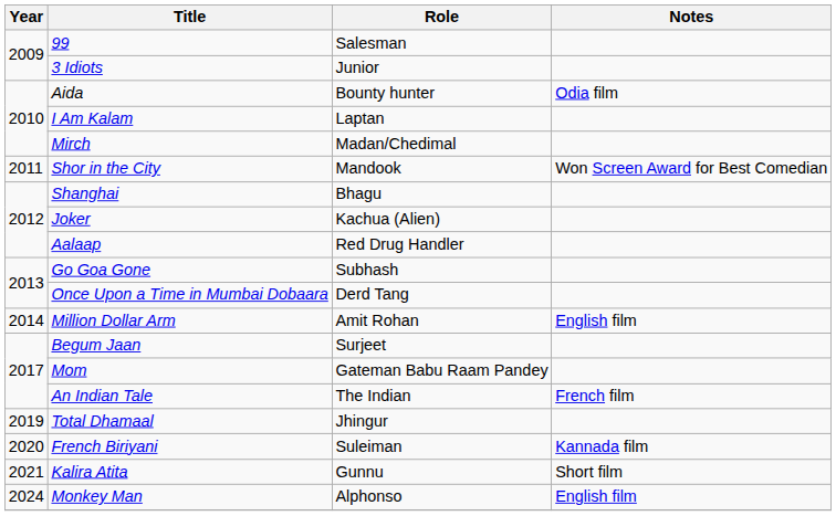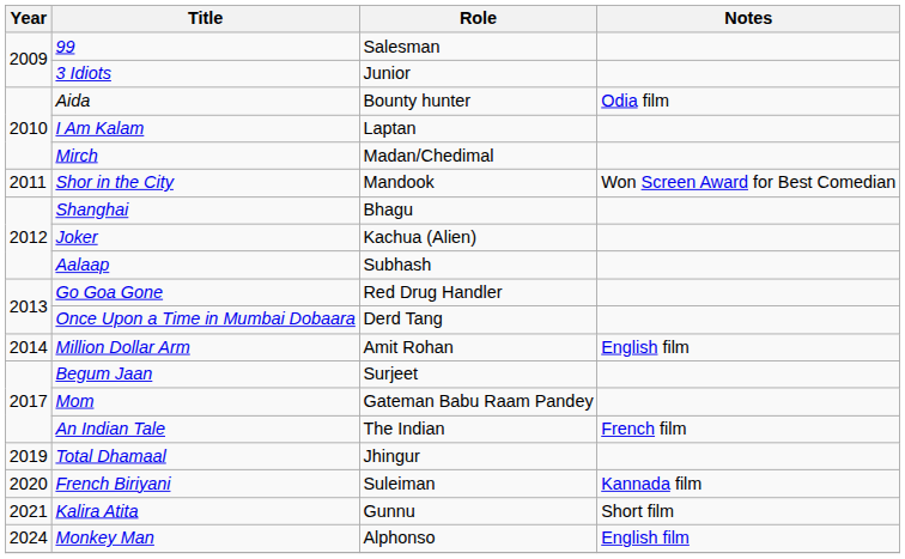Aalaap | Role: Red Drug Handler -> Subhash
Go Goa Gone | Role: Subhash -> Red Drug Handler
